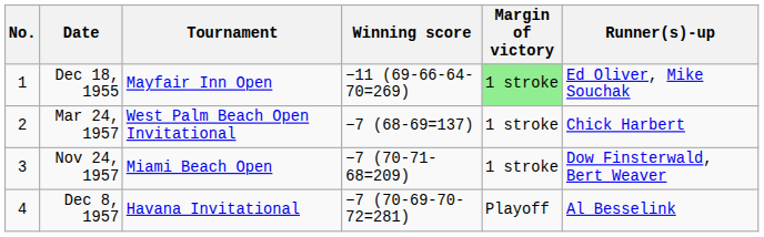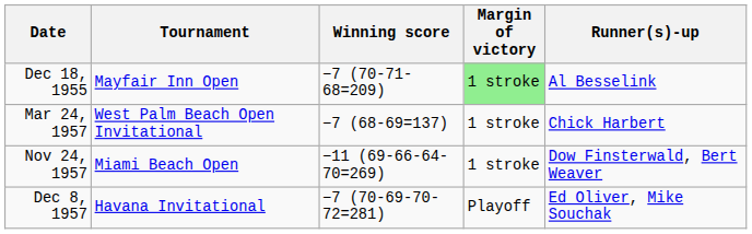- column: No. | 1 | 2 | 3 | 4
Dec 18, 1955 | Winning score: −11 (69-66-64-70=269) -> −7 (70-71-68=209)
Dec 18, 1955 | Runner(s)-up: Ed Oliver, Mike Souchak -> Al Besselink
Nov 24, 1957 | Winning score: −7 (70-71-68=209) -> −11 (69-66-64-70=269)
Dec 8, 1957 | Runner(s)-up: Al Besselink -> Ed Oliver, Mike Souchak
